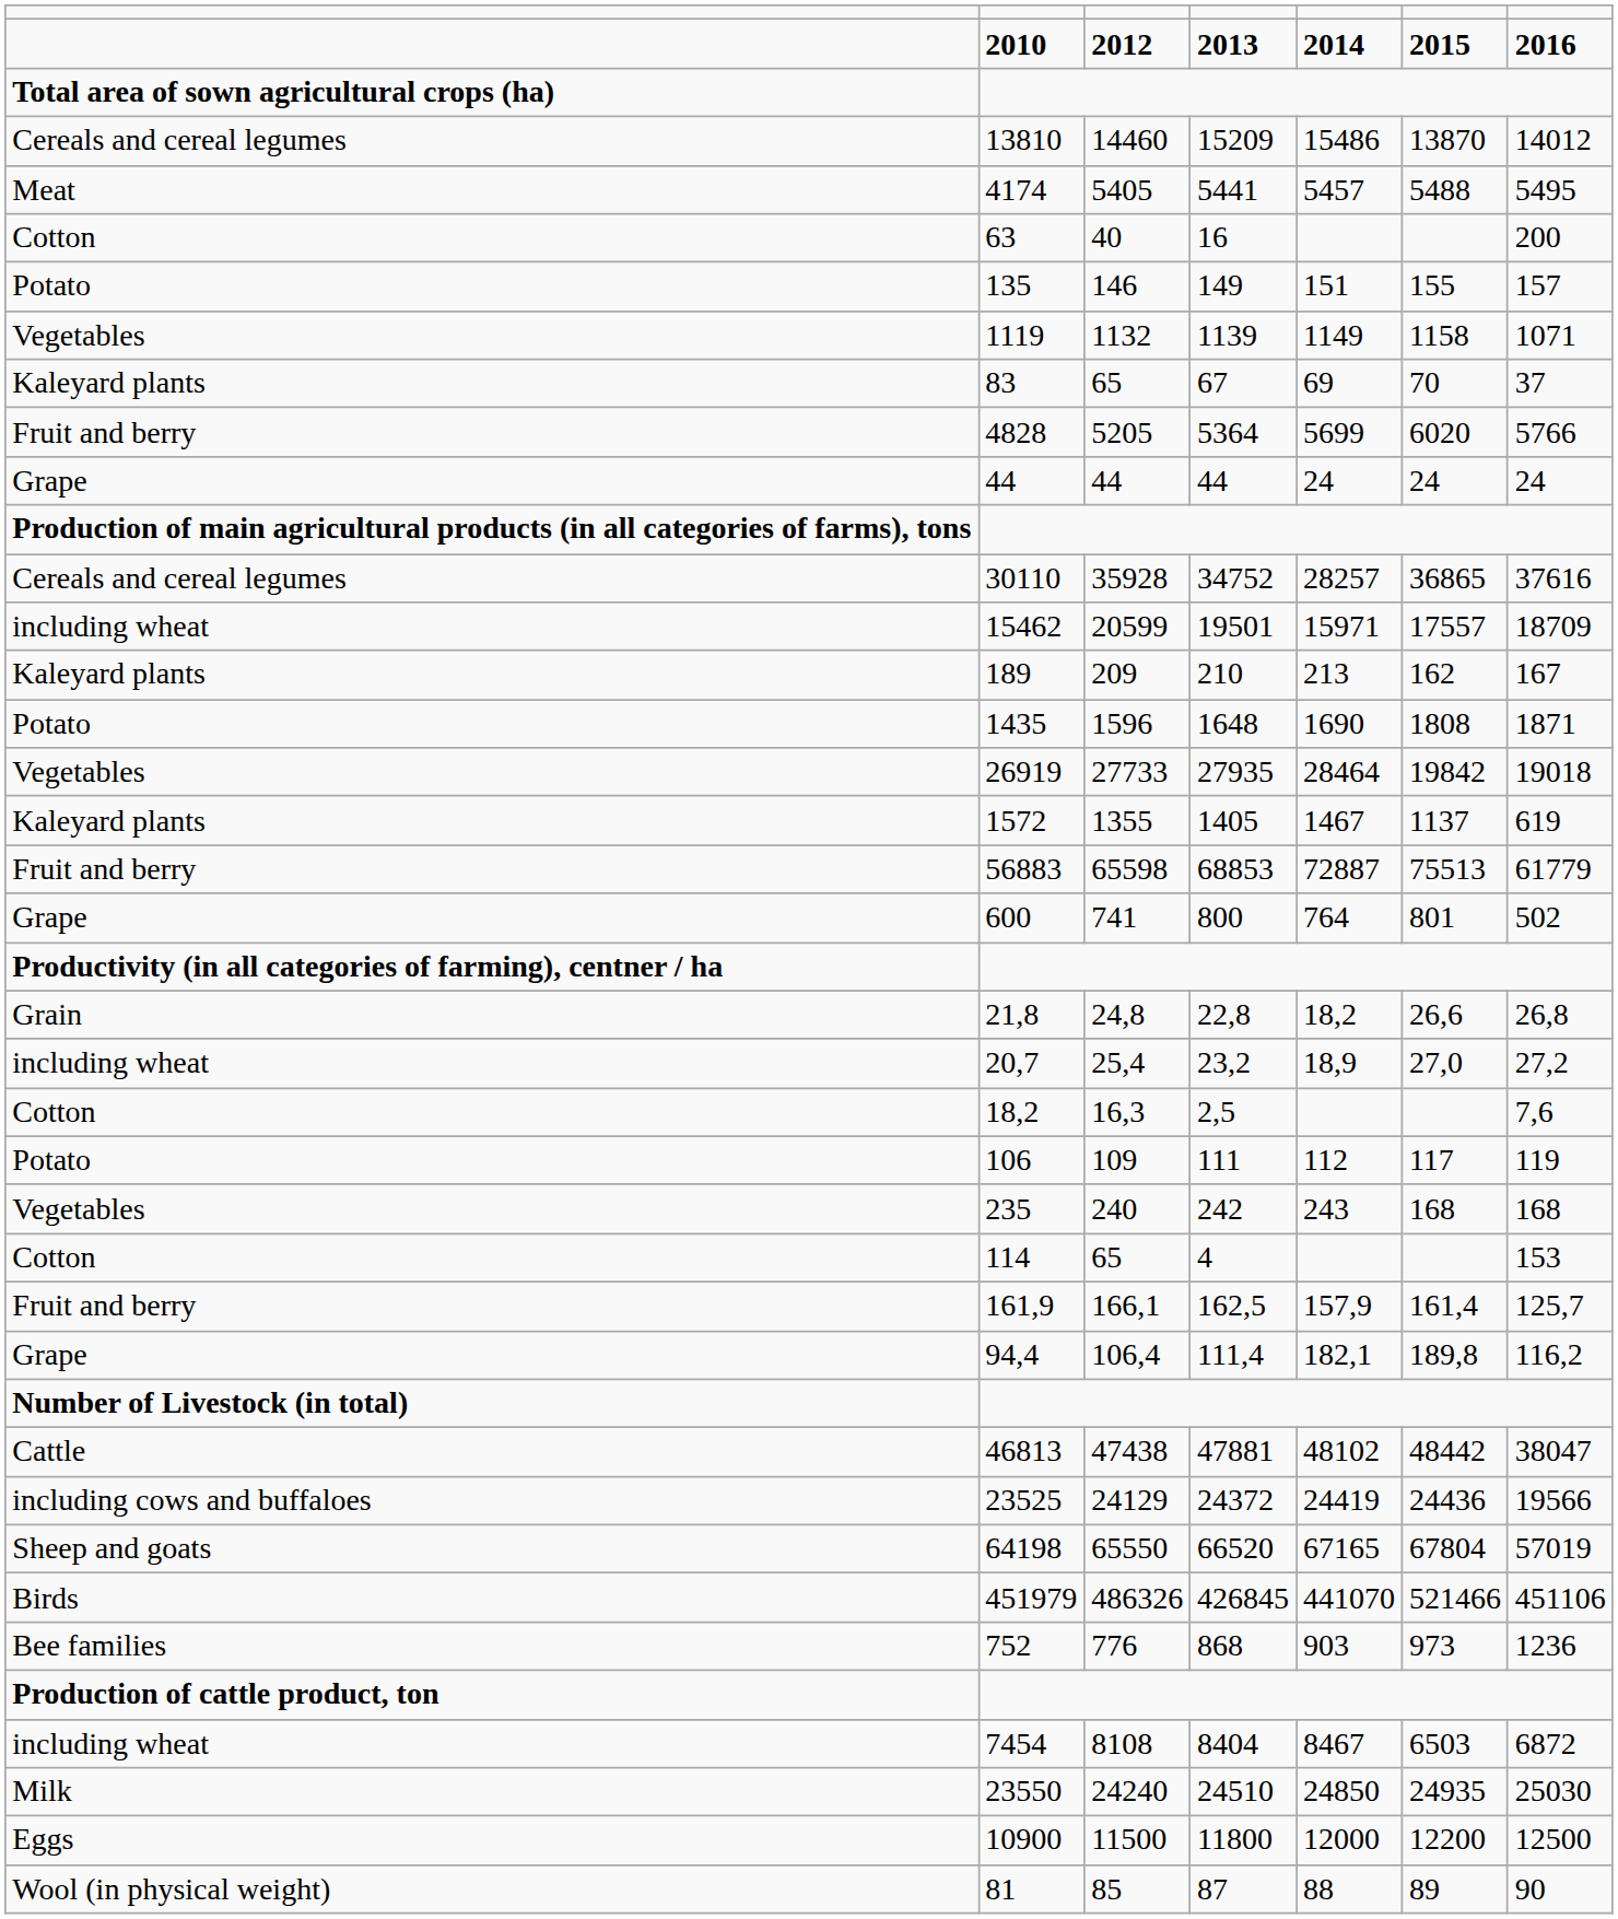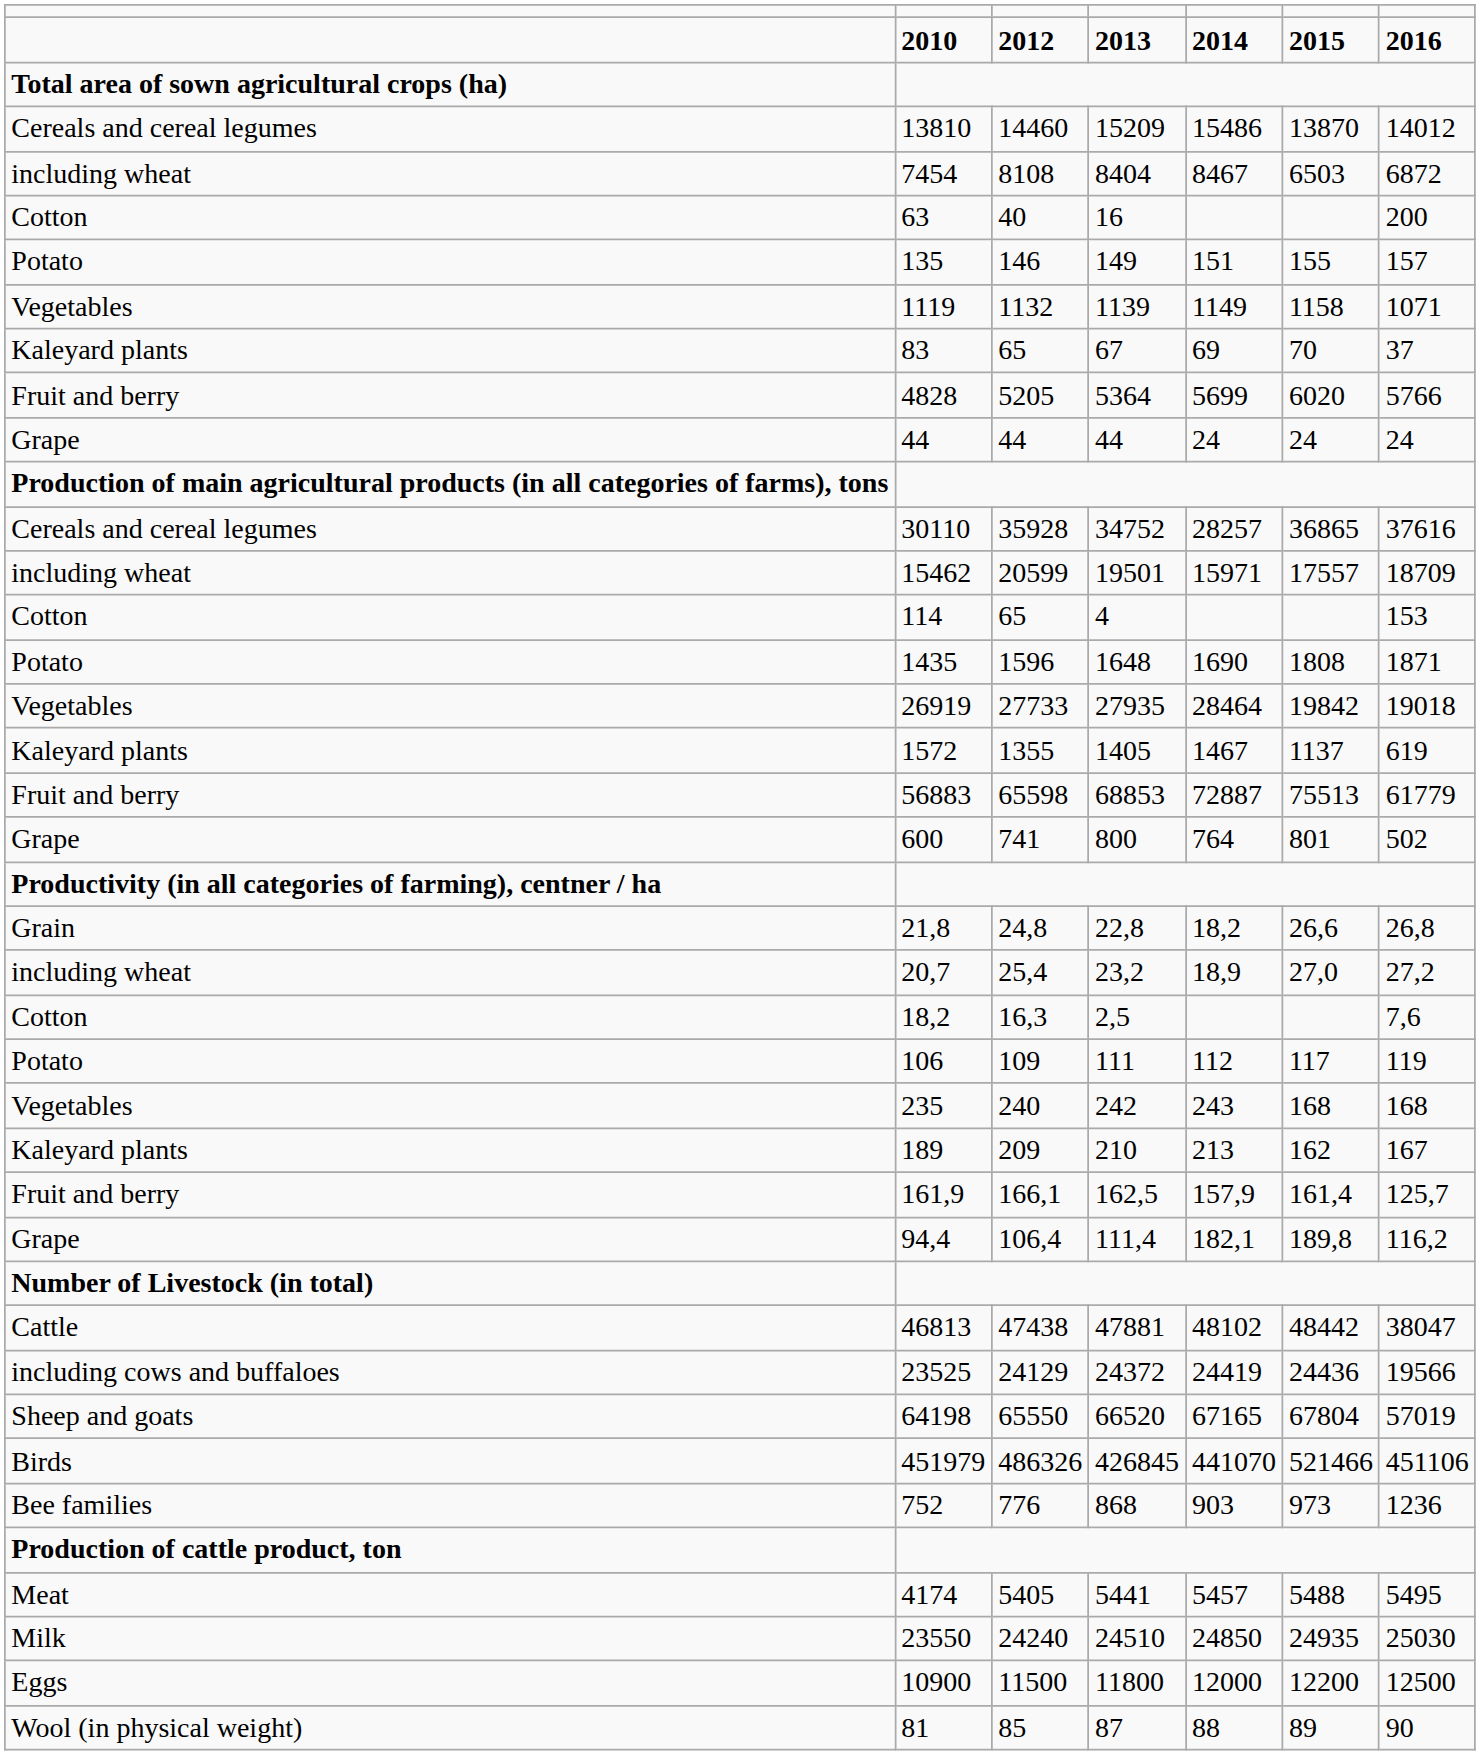rows swapped: 7454 <-> 4174
rows swapped: 114 <-> 189
